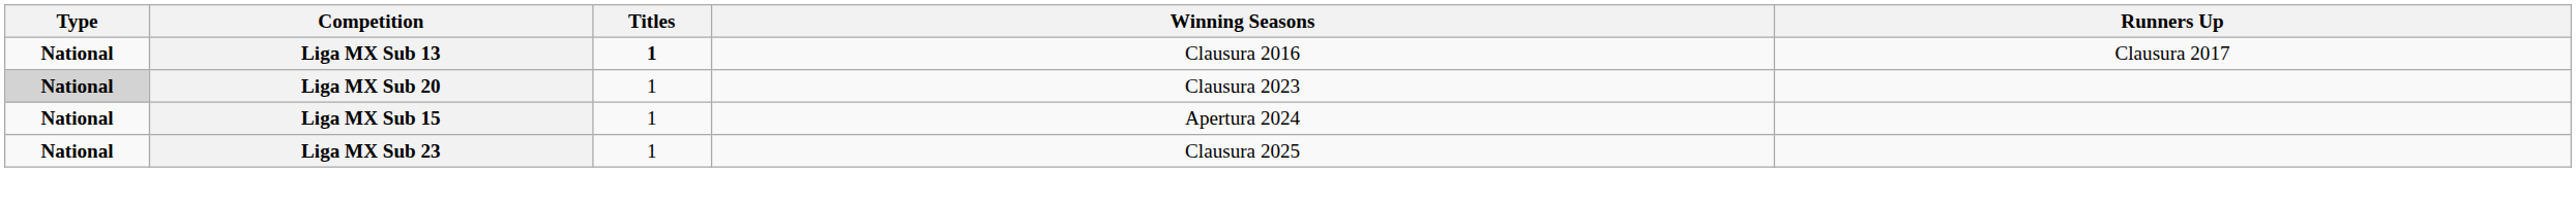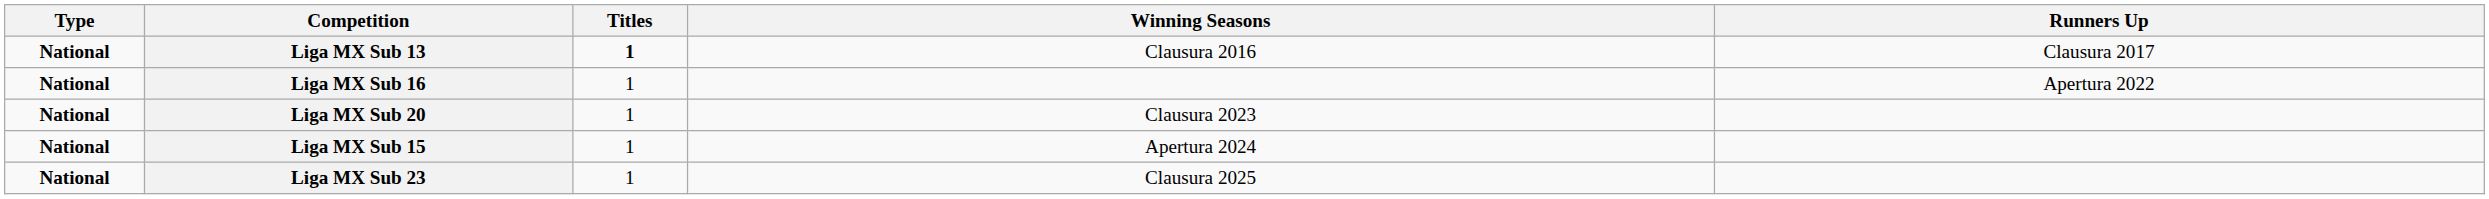+ row: National | Liga MX Sub 16 | 1 | Apertura 2022
Liga MX Sub 20 | Type: lightgrey background -> no background
